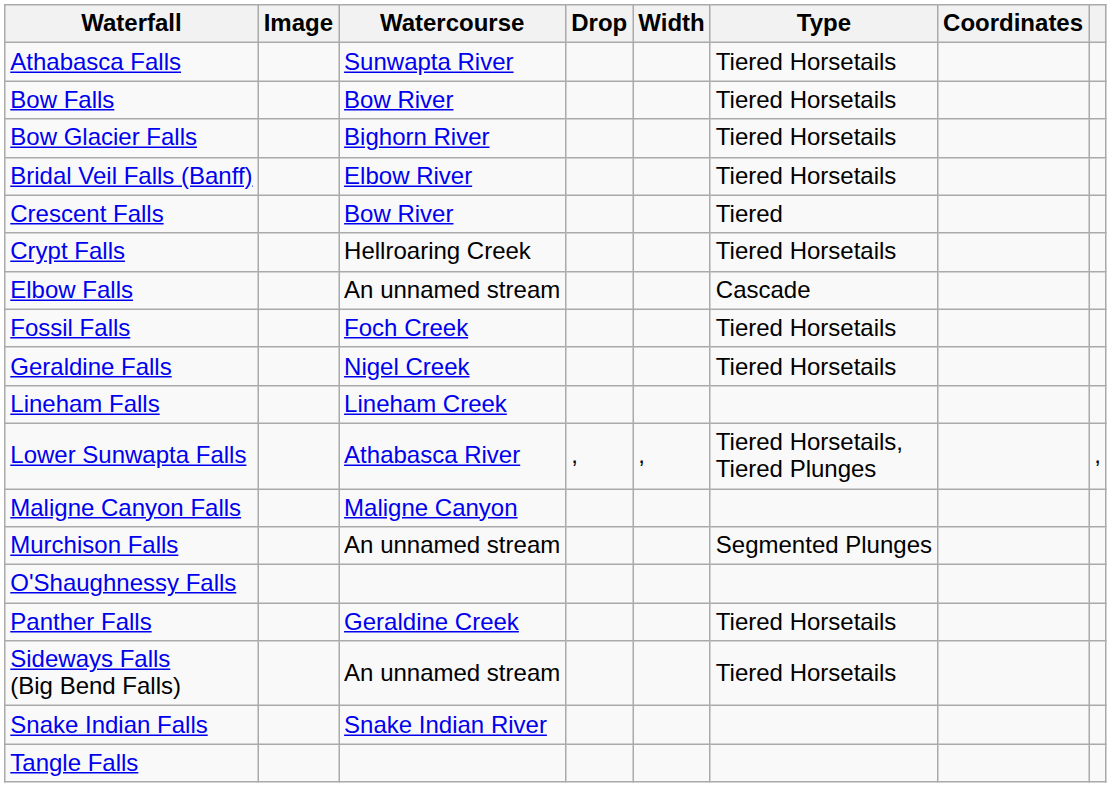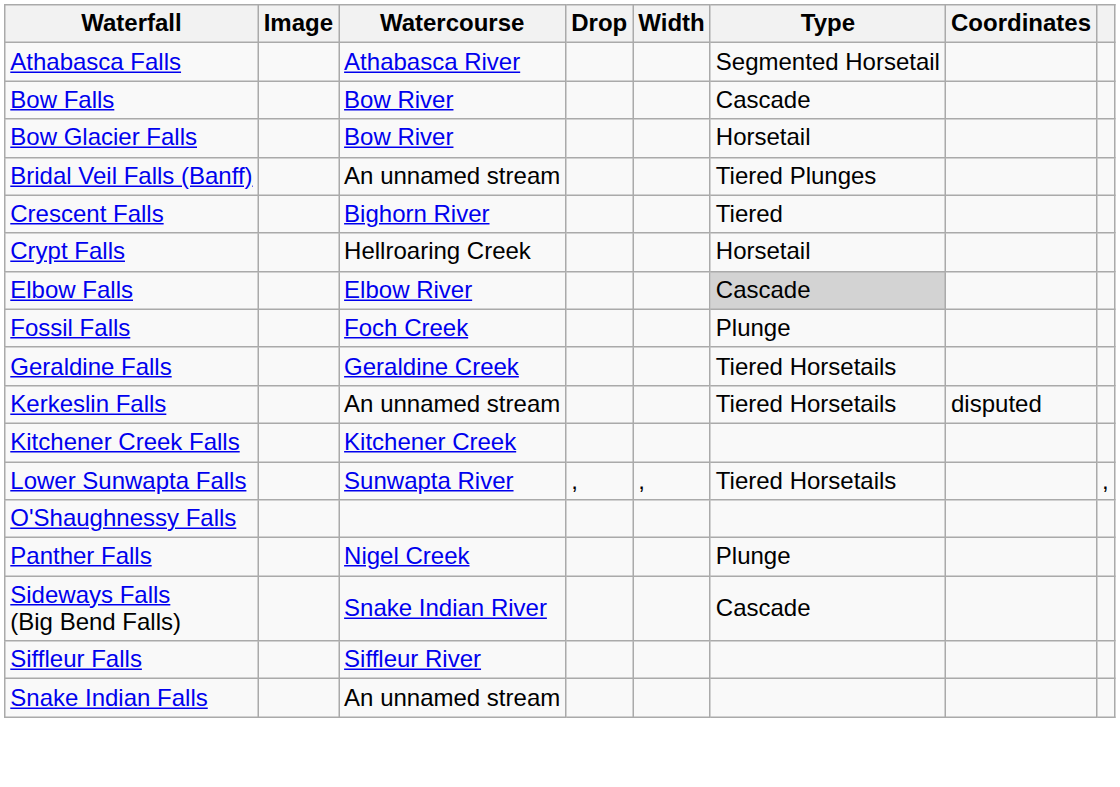Athabasca Falls | Watercourse: Sunwapta River -> Athabasca River
Athabasca Falls | Type: Tiered Horsetails -> Segmented Horsetail
Bow Falls | Type: Tiered Horsetails -> Cascade
Bow Glacier Falls | Watercourse: Bighorn River -> Bow River
Bow Glacier Falls | Type: Tiered Horsetails -> Horsetail
Bridal Veil Falls (Banff) | Watercourse: Elbow River -> An unnamed stream
Bridal Veil Falls (Banff) | Type: Tiered Horsetails -> Tiered Plunges
Crescent Falls | Watercourse: Bow River -> Bighorn River
Crypt Falls | Type: Tiered Horsetails -> Horsetail
Elbow Falls | Watercourse: An unnamed stream -> Elbow River
Elbow Falls | Type: no background -> lightgrey background
Fossil Falls | Type: Tiered Horsetails -> Plunge
Geraldine Falls | Watercourse: Nigel Creek -> Geraldine Creek
+ row: Kerkeslin Falls | An unnamed stream | Tiered Horsetails | disputed
+ row: Kitchener Creek Falls | Kitchener Creek
- row: Lineham Falls | Lineham Creek
Lower Sunwapta Falls | Watercourse: Athabasca River -> Sunwapta River
Lower Sunwapta Falls | Type: Tiered Horsetails, Tiered Plunges -> Tiered Horsetails
- row: Maligne Canyon Falls | Maligne Canyon
- row: Murchison Falls | An unnamed stream | Segmented Plunges
Panther Falls | Watercourse: Geraldine Creek -> Nigel Creek
Panther Falls | Type: Tiered Horsetails -> Plunge
Sideways Falls (Big Bend Falls) | Watercourse: An unnamed stream -> Snake Indian River
Sideways Falls (Big Bend Falls) | Type: Tiered Horsetails -> Cascade
+ row: Siffleur Falls | Siffleur River
Snake Indian Falls | Watercourse: Snake Indian River -> An unnamed stream
- row: Tangle Falls
